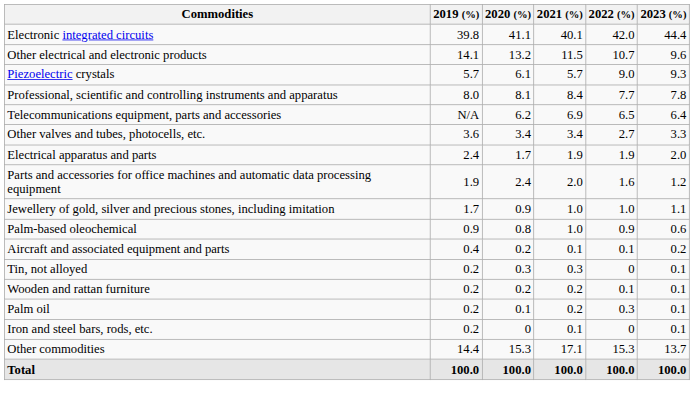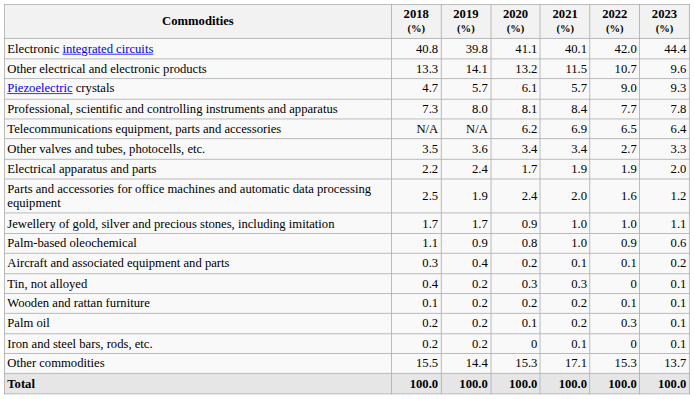+ column: 2018 (%) | 40.8 | 13.3 | 4.7 | 7.3 | N/A | 3.5 | 2.2 | 2.5 | 1.7 | 1.1 | 0.3 | 0.4 | 0.1 | 0.2 | 0.2 | 15.5 | 100.0
